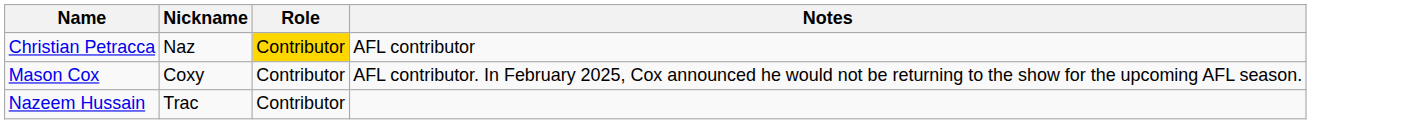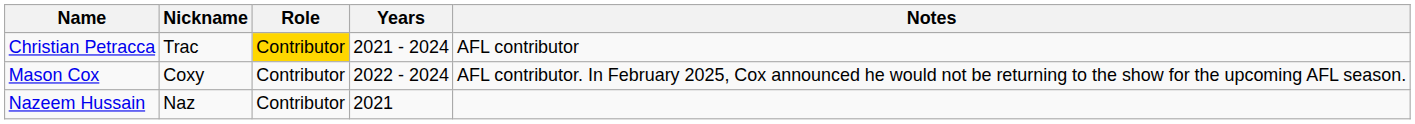+ column: Years | 2021 - 2024 | 2022 - 2024 | 2021
Christian Petracca | Nickname: Naz -> Trac
Nazeem Hussain | Nickname: Trac -> Naz
